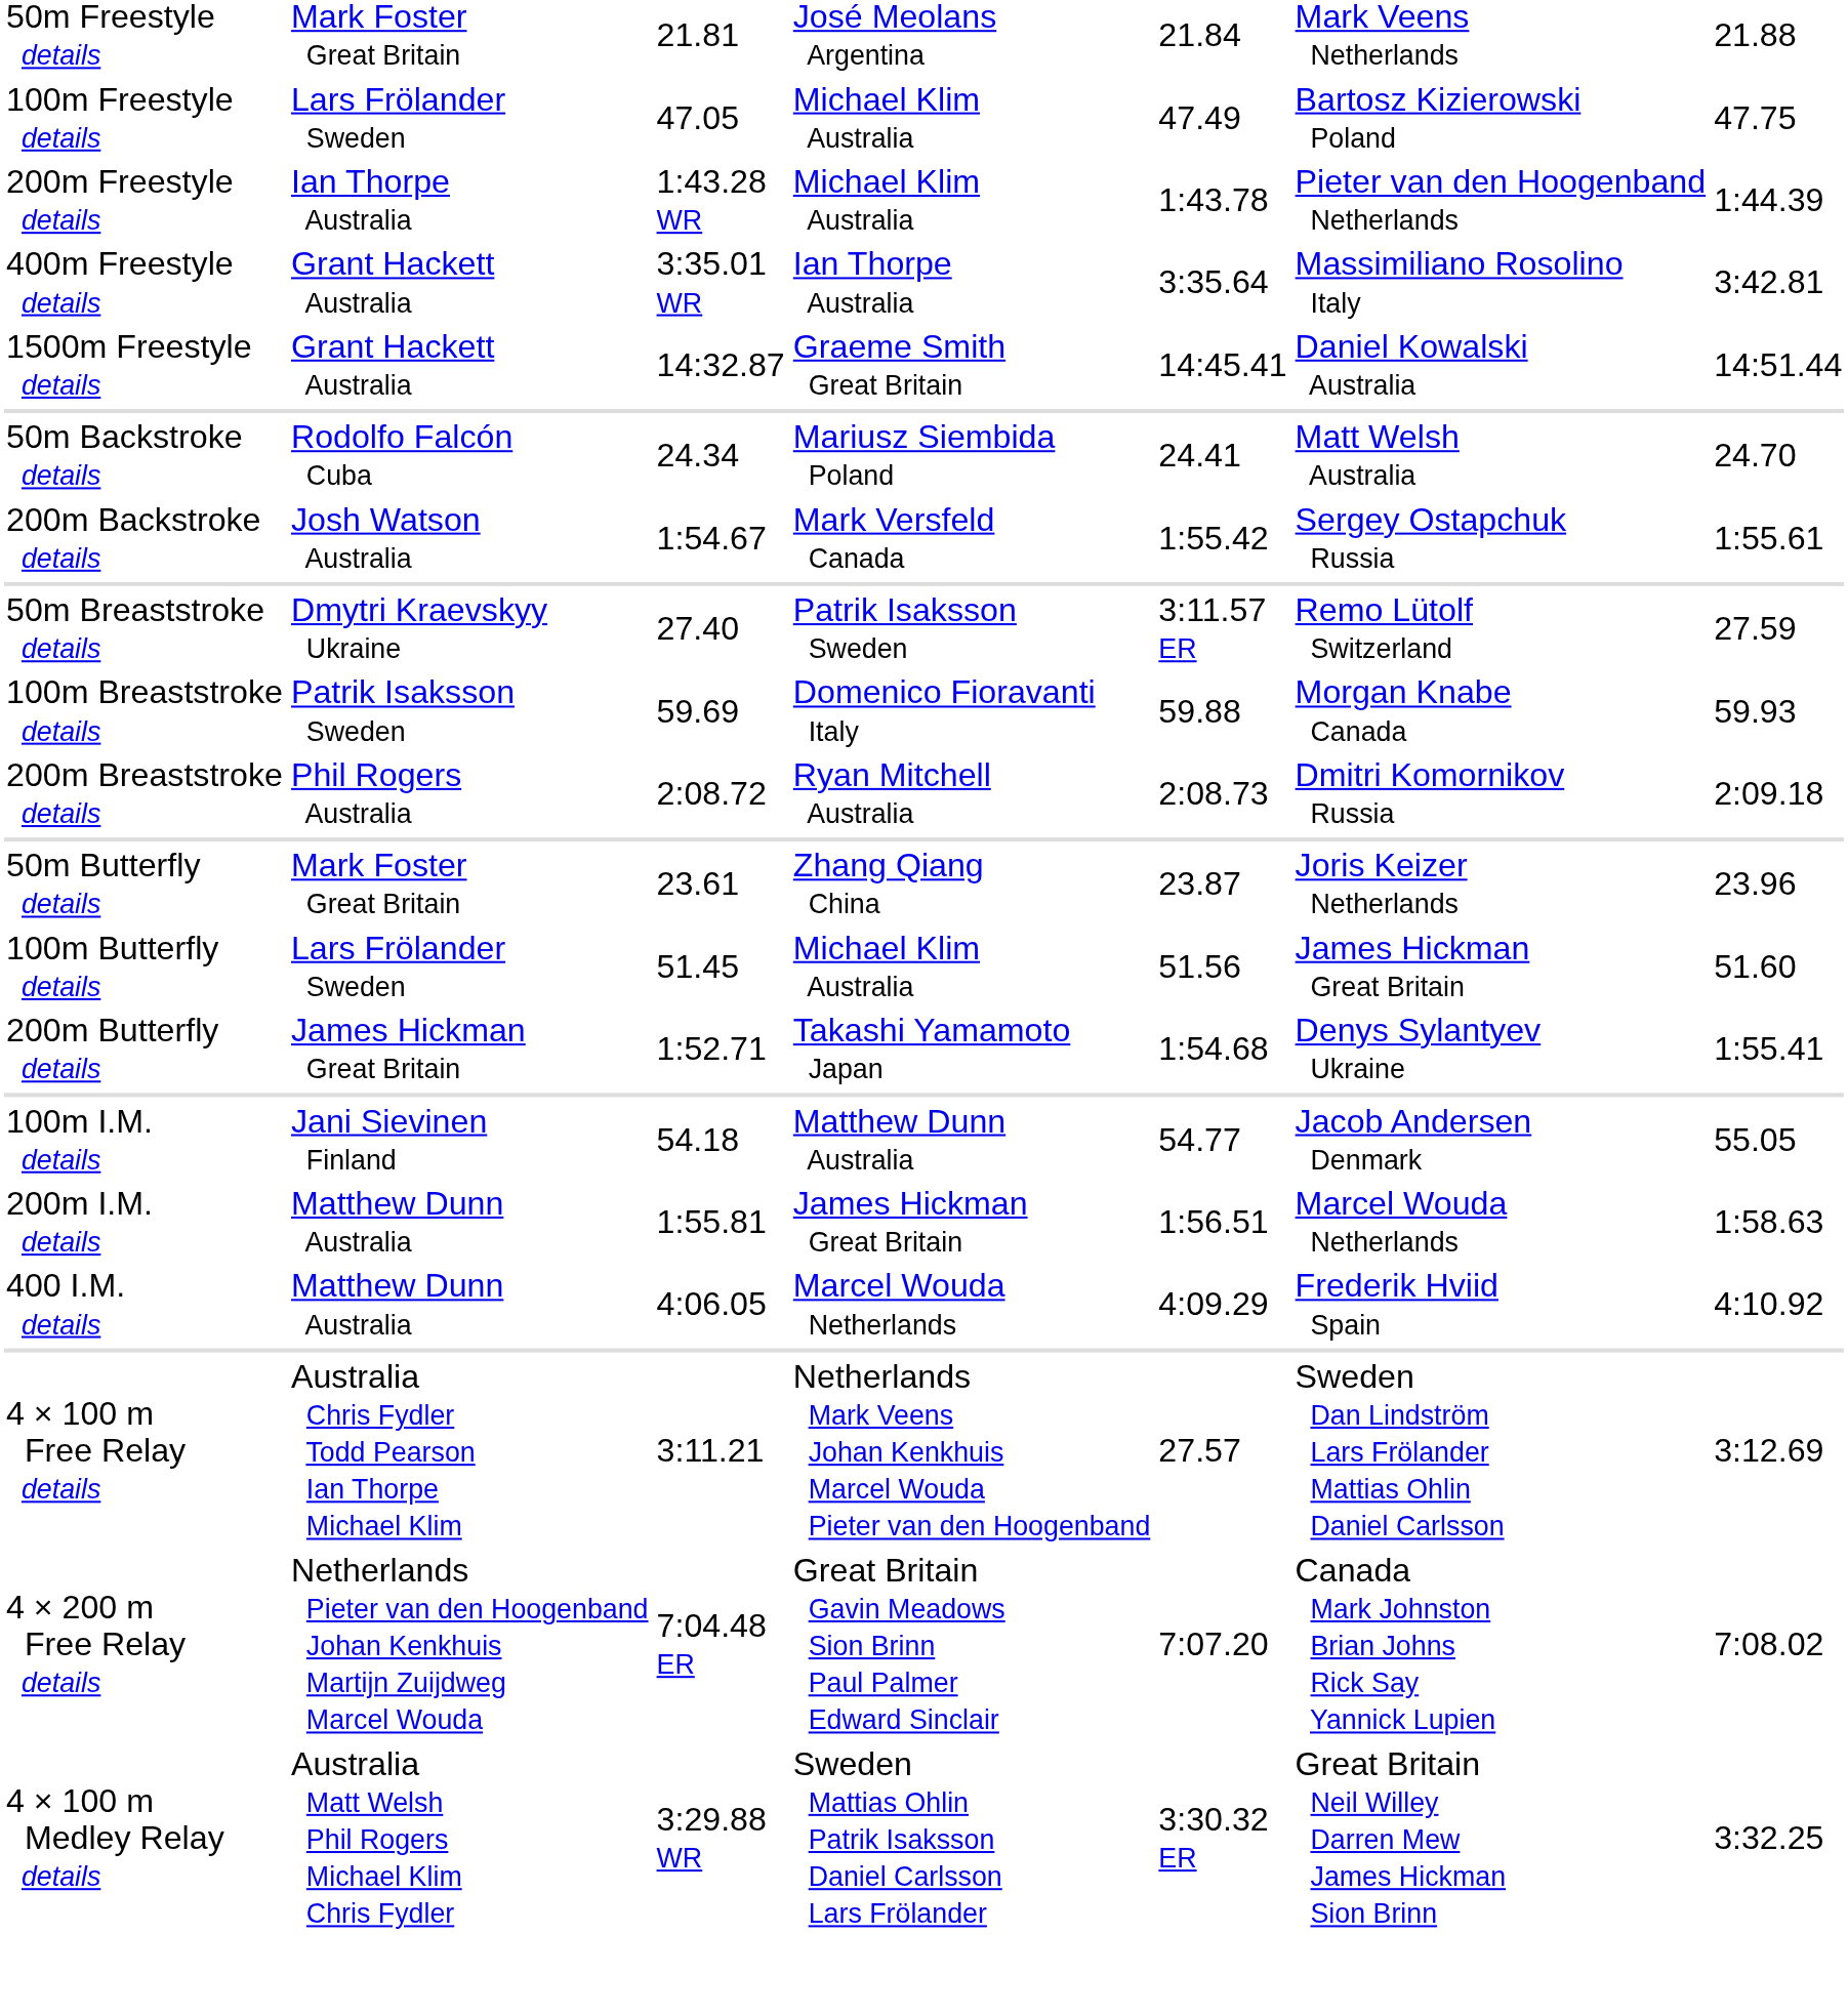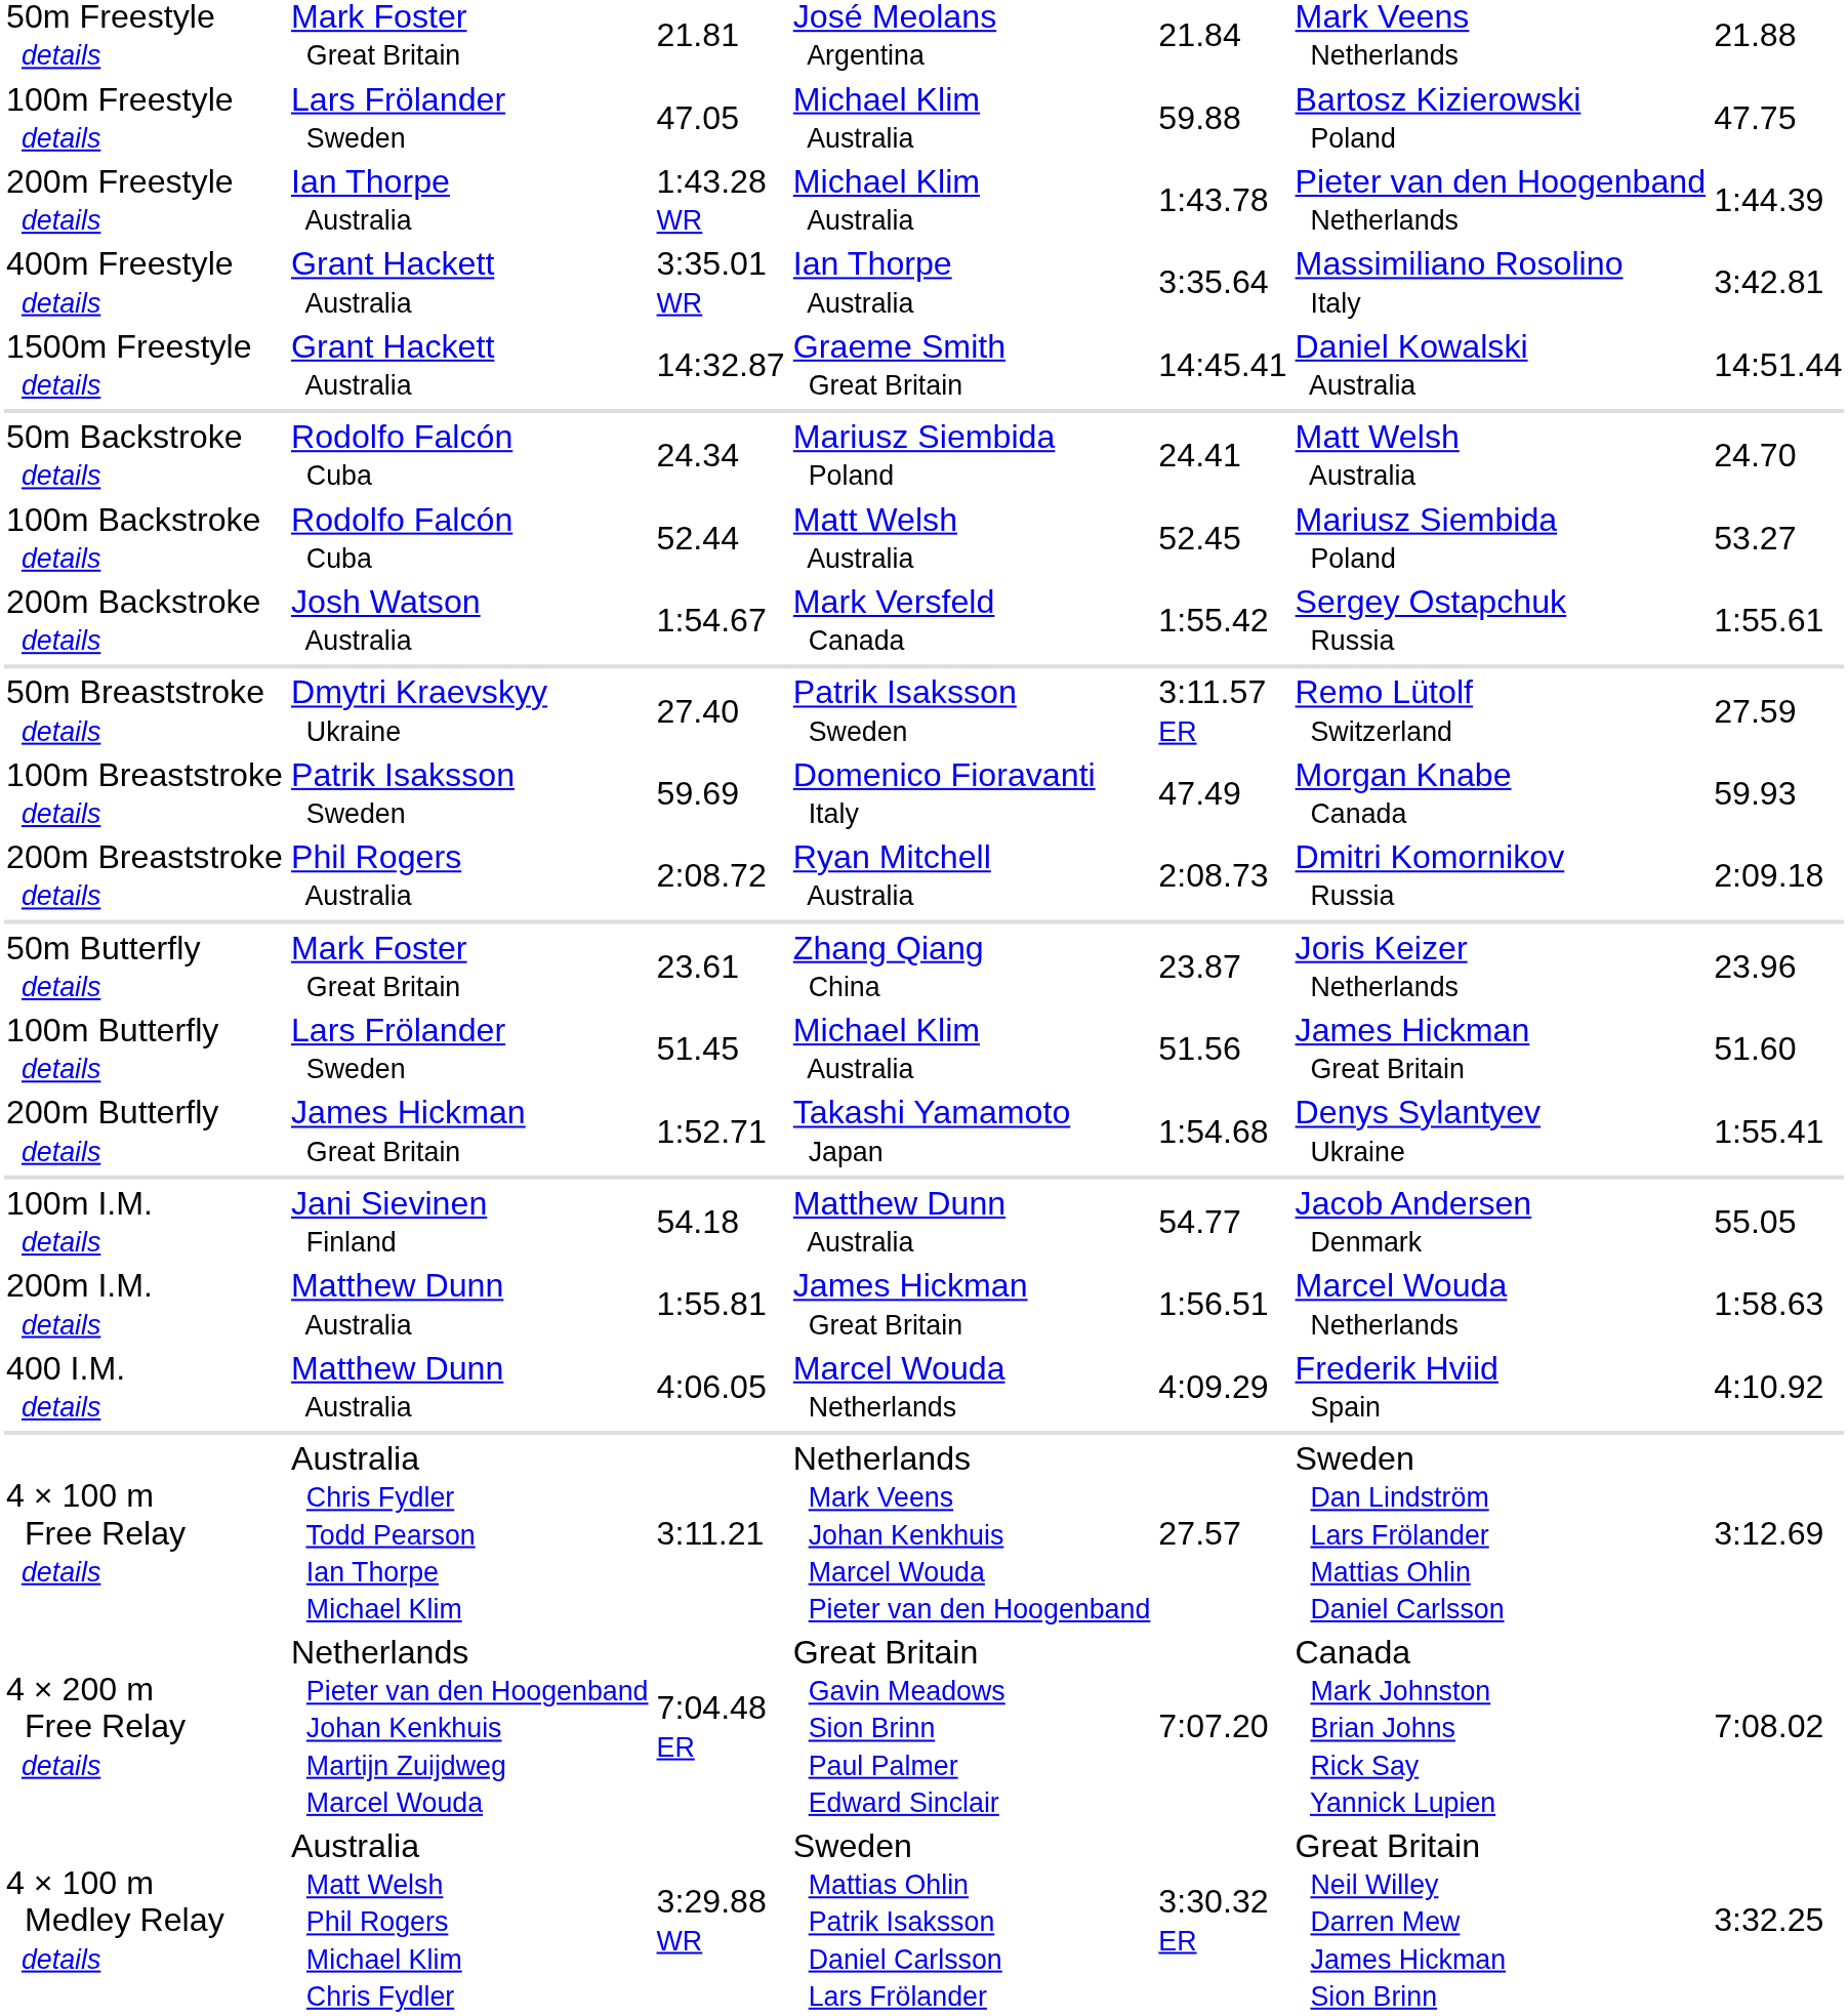100m Freestyle details | column 5: 47.49 -> 59.88
+ row: 100m Backstroke details | Rodolfo Falcón Cuba | 52.44 | Matt Welsh Australia | 52.45 | Mariusz Siembida Poland | 53.27
100m Breaststroke details | column 5: 59.88 -> 47.49
